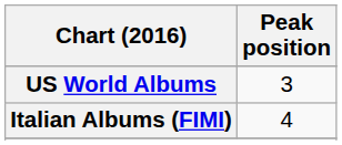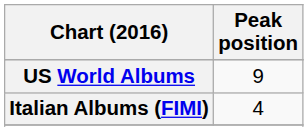US World Albums | Peak position: 3 -> 9
